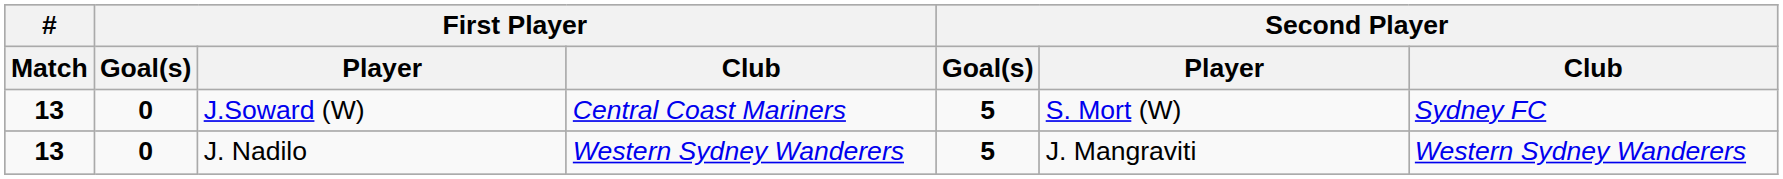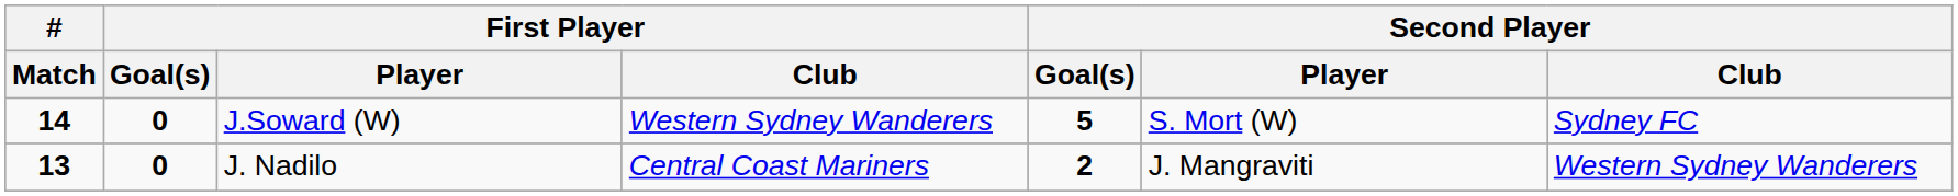J.Soward (W) | # / Match: 13 -> 14
J.Soward (W) | First Player / Club: Central Coast Mariners -> Western Sydney Wanderers
J. Nadilo | First Player / Club: Western Sydney Wanderers -> Central Coast Mariners
J. Nadilo | Second Player / Goal(s): 5 -> 2
